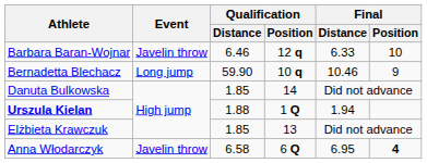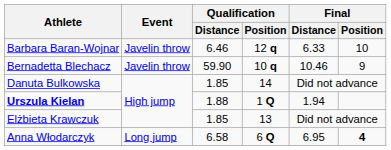Bernadetta Blechacz | Event: Long jump -> Javelin throw
Anna Włodarczyk | Event: Javelin throw -> Long jump
